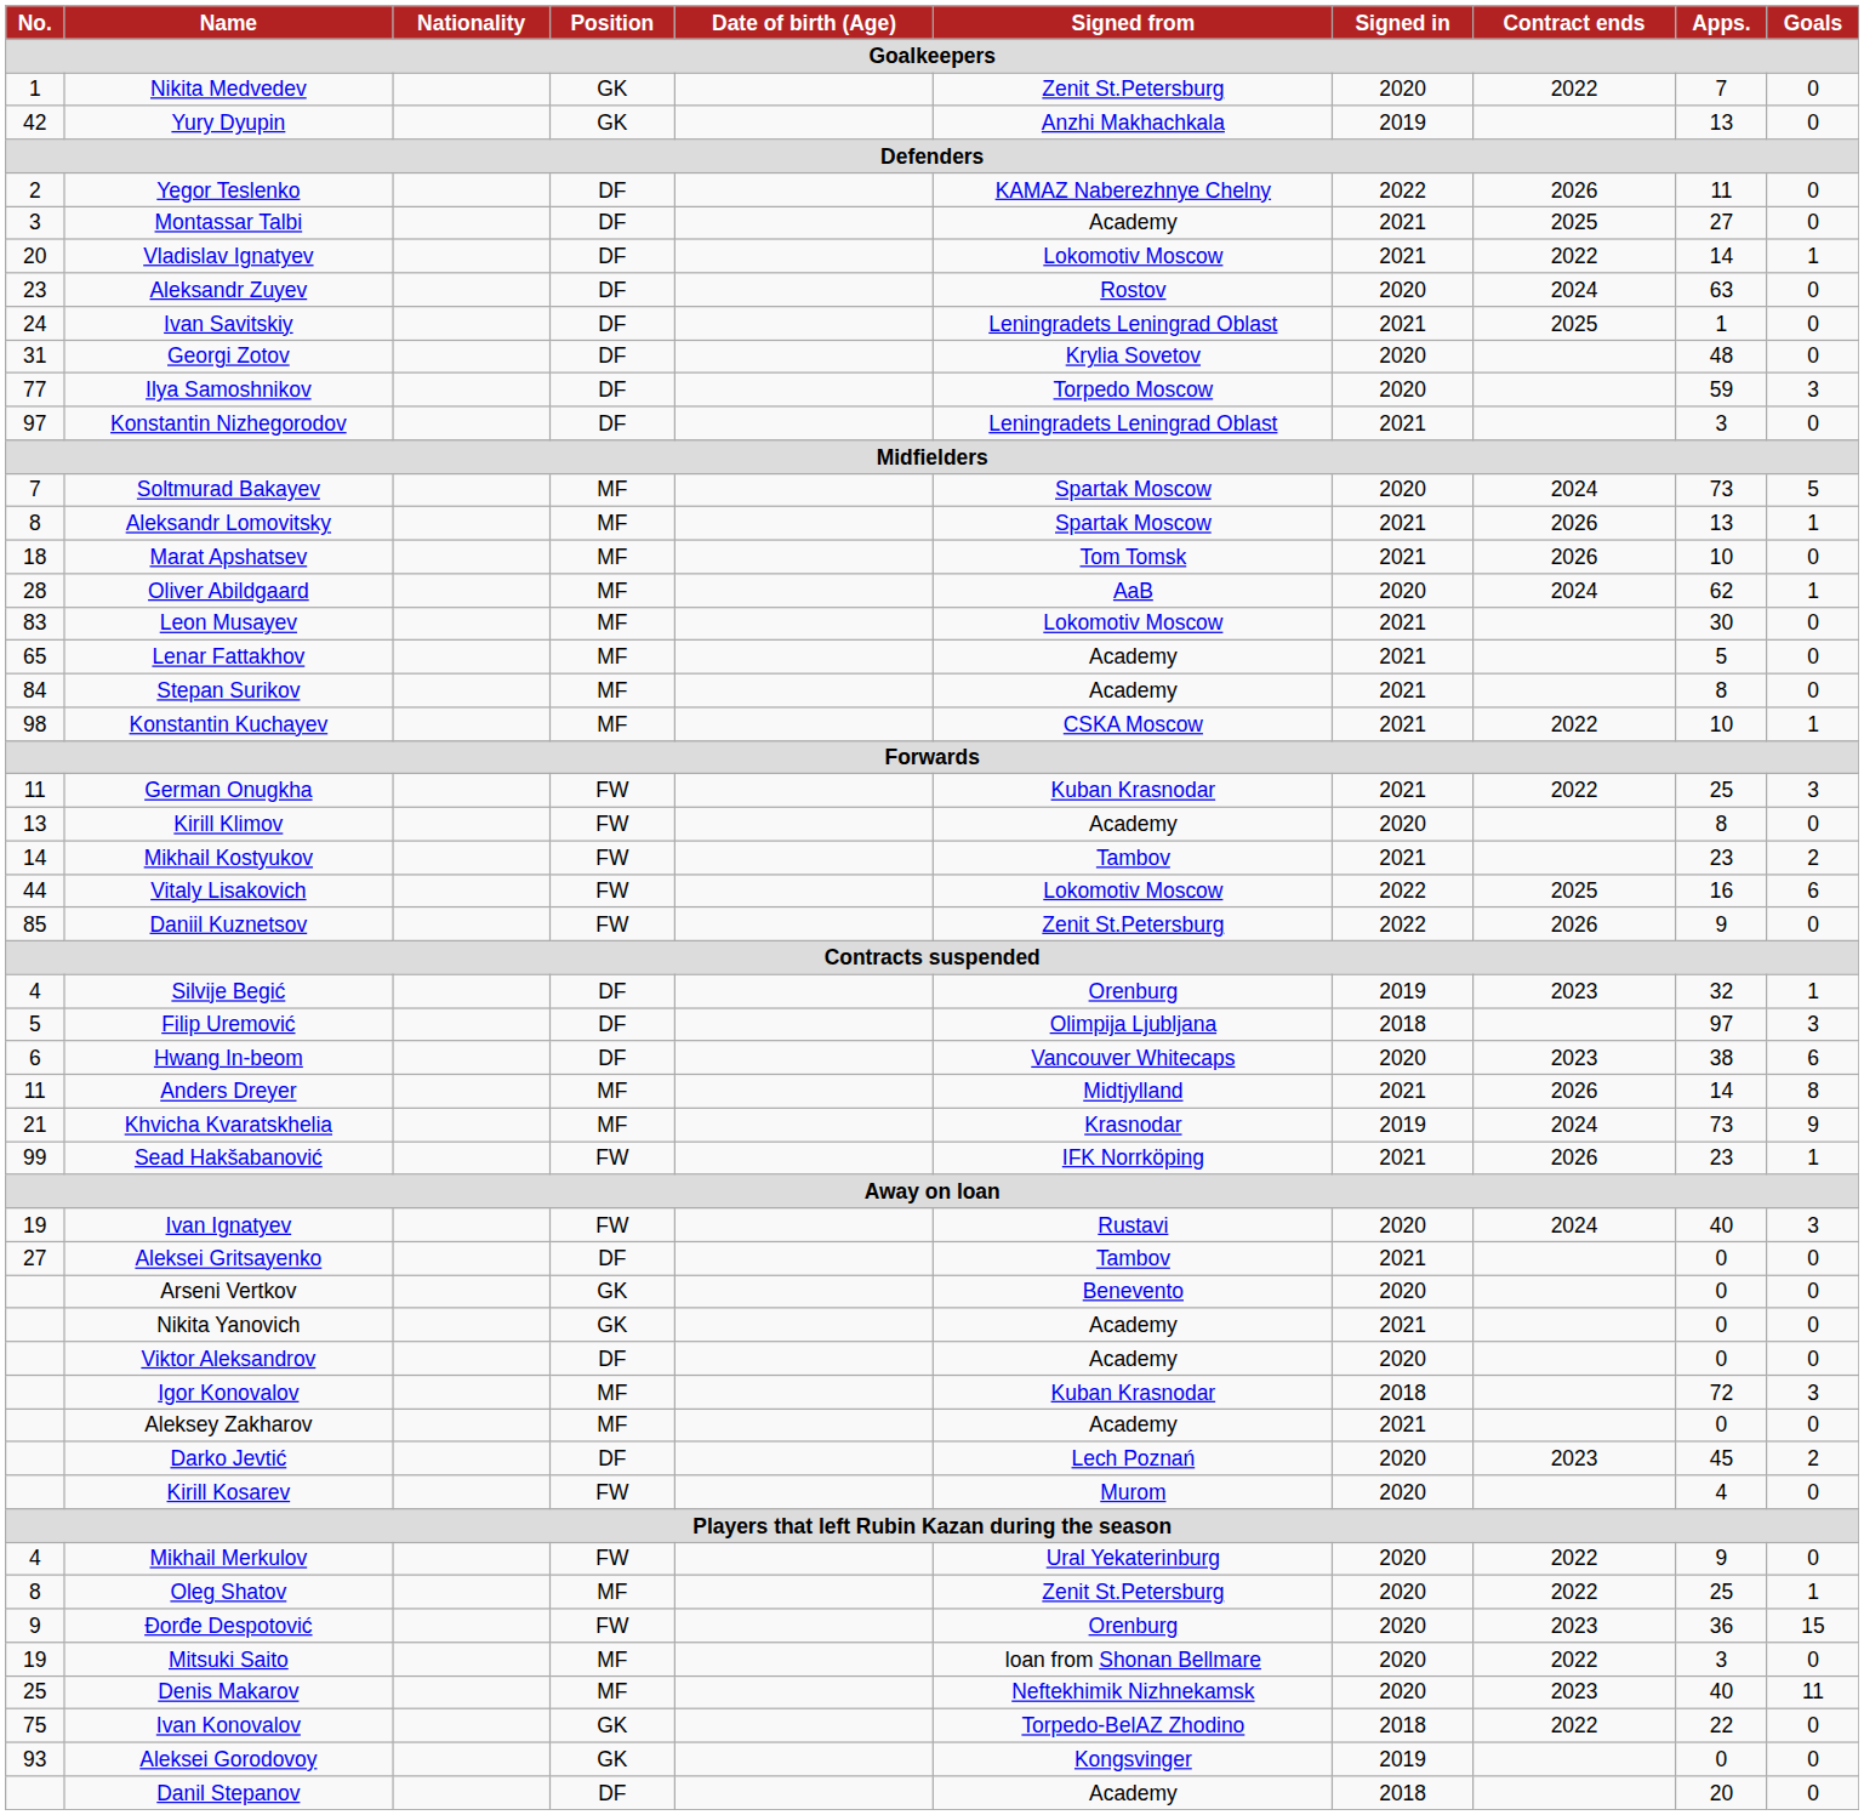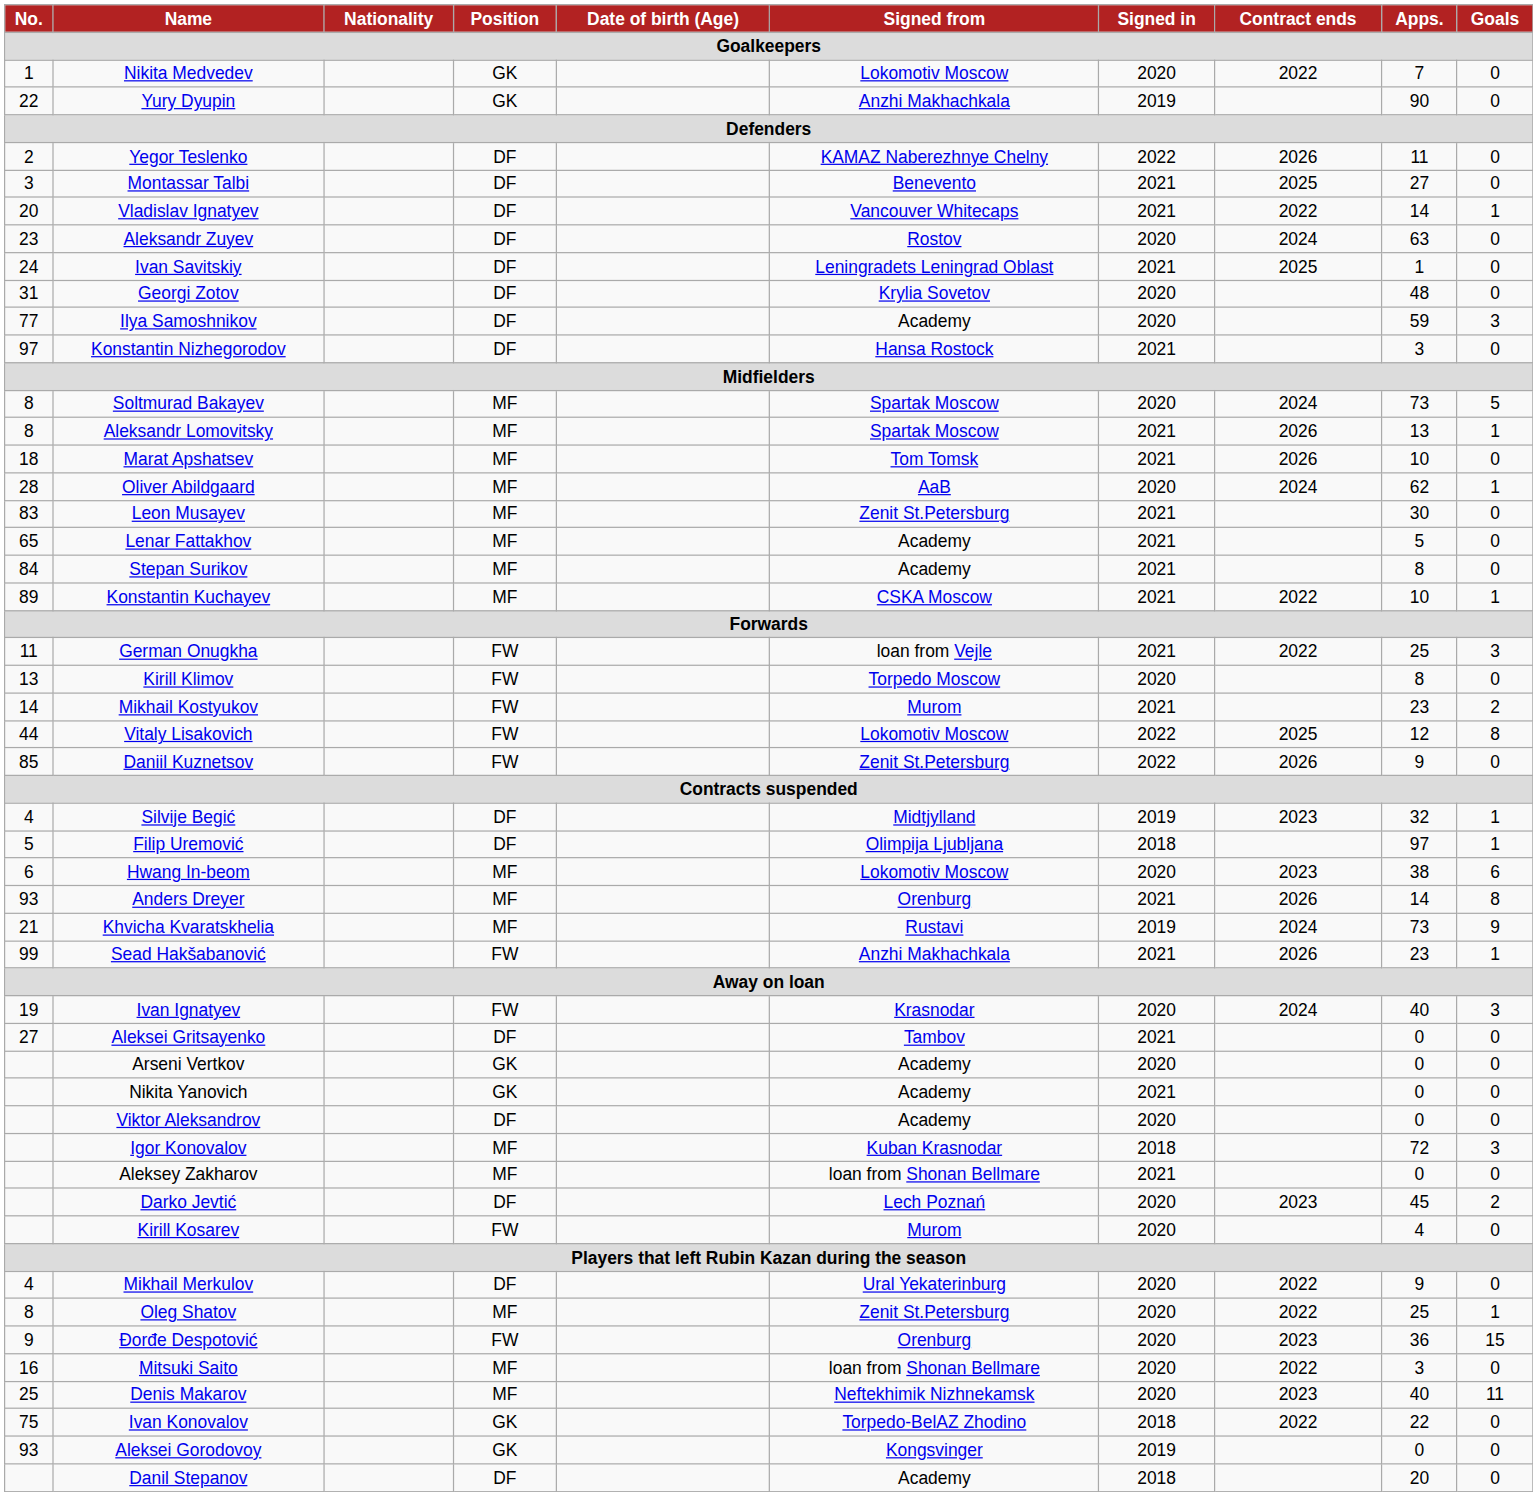Nikita Medvedev | Signed from: Zenit St.Petersburg -> Lokomotiv Moscow
Yury Dyupin | No.: 42 -> 22
Yury Dyupin | Apps.: 13 -> 90
Montassar Talbi | Signed from: Academy -> Benevento
Vladislav Ignatyev | Signed from: Lokomotiv Moscow -> Vancouver Whitecaps
Ilya Samoshnikov | Signed from: Torpedo Moscow -> Academy
Konstantin Nizhegorodov | Signed from: Leningradets Leningrad Oblast -> Hansa Rostock
Soltmurad Bakayev | No.: 7 -> 8
Leon Musayev | Signed from: Lokomotiv Moscow -> Zenit St.Petersburg
Konstantin Kuchayev | No.: 98 -> 89
German Onugkha | Signed from: Kuban Krasnodar -> loan from Vejle
Kirill Klimov | Signed from: Academy -> Torpedo Moscow
Mikhail Kostyukov | Signed from: Tambov -> Murom
Vitaly Lisakovich | Apps.: 16 -> 12
Vitaly Lisakovich | Goals: 6 -> 8
Silvije Begić | Signed from: Orenburg -> Midtjylland
Filip Uremović | Goals: 3 -> 1
Hwang In-beom | Position: DF -> MF
Hwang In-beom | Signed from: Vancouver Whitecaps -> Lokomotiv Moscow
Anders Dreyer | No.: 11 -> 93
Anders Dreyer | Signed from: Midtjylland -> Orenburg
Khvicha Kvaratskhelia | Signed from: Krasnodar -> Rustavi
Sead Hakšabanović | Signed from: IFK Norrköping -> Anzhi Makhachkala
Ivan Ignatyev | Signed from: Rustavi -> Krasnodar
Arseni Vertkov | Signed from: Benevento -> Academy
Aleksey Zakharov | Signed from: Academy -> loan from Shonan Bellmare
Mikhail Merkulov | Position: FW -> DF
Mitsuki Saito | No.: 19 -> 16
